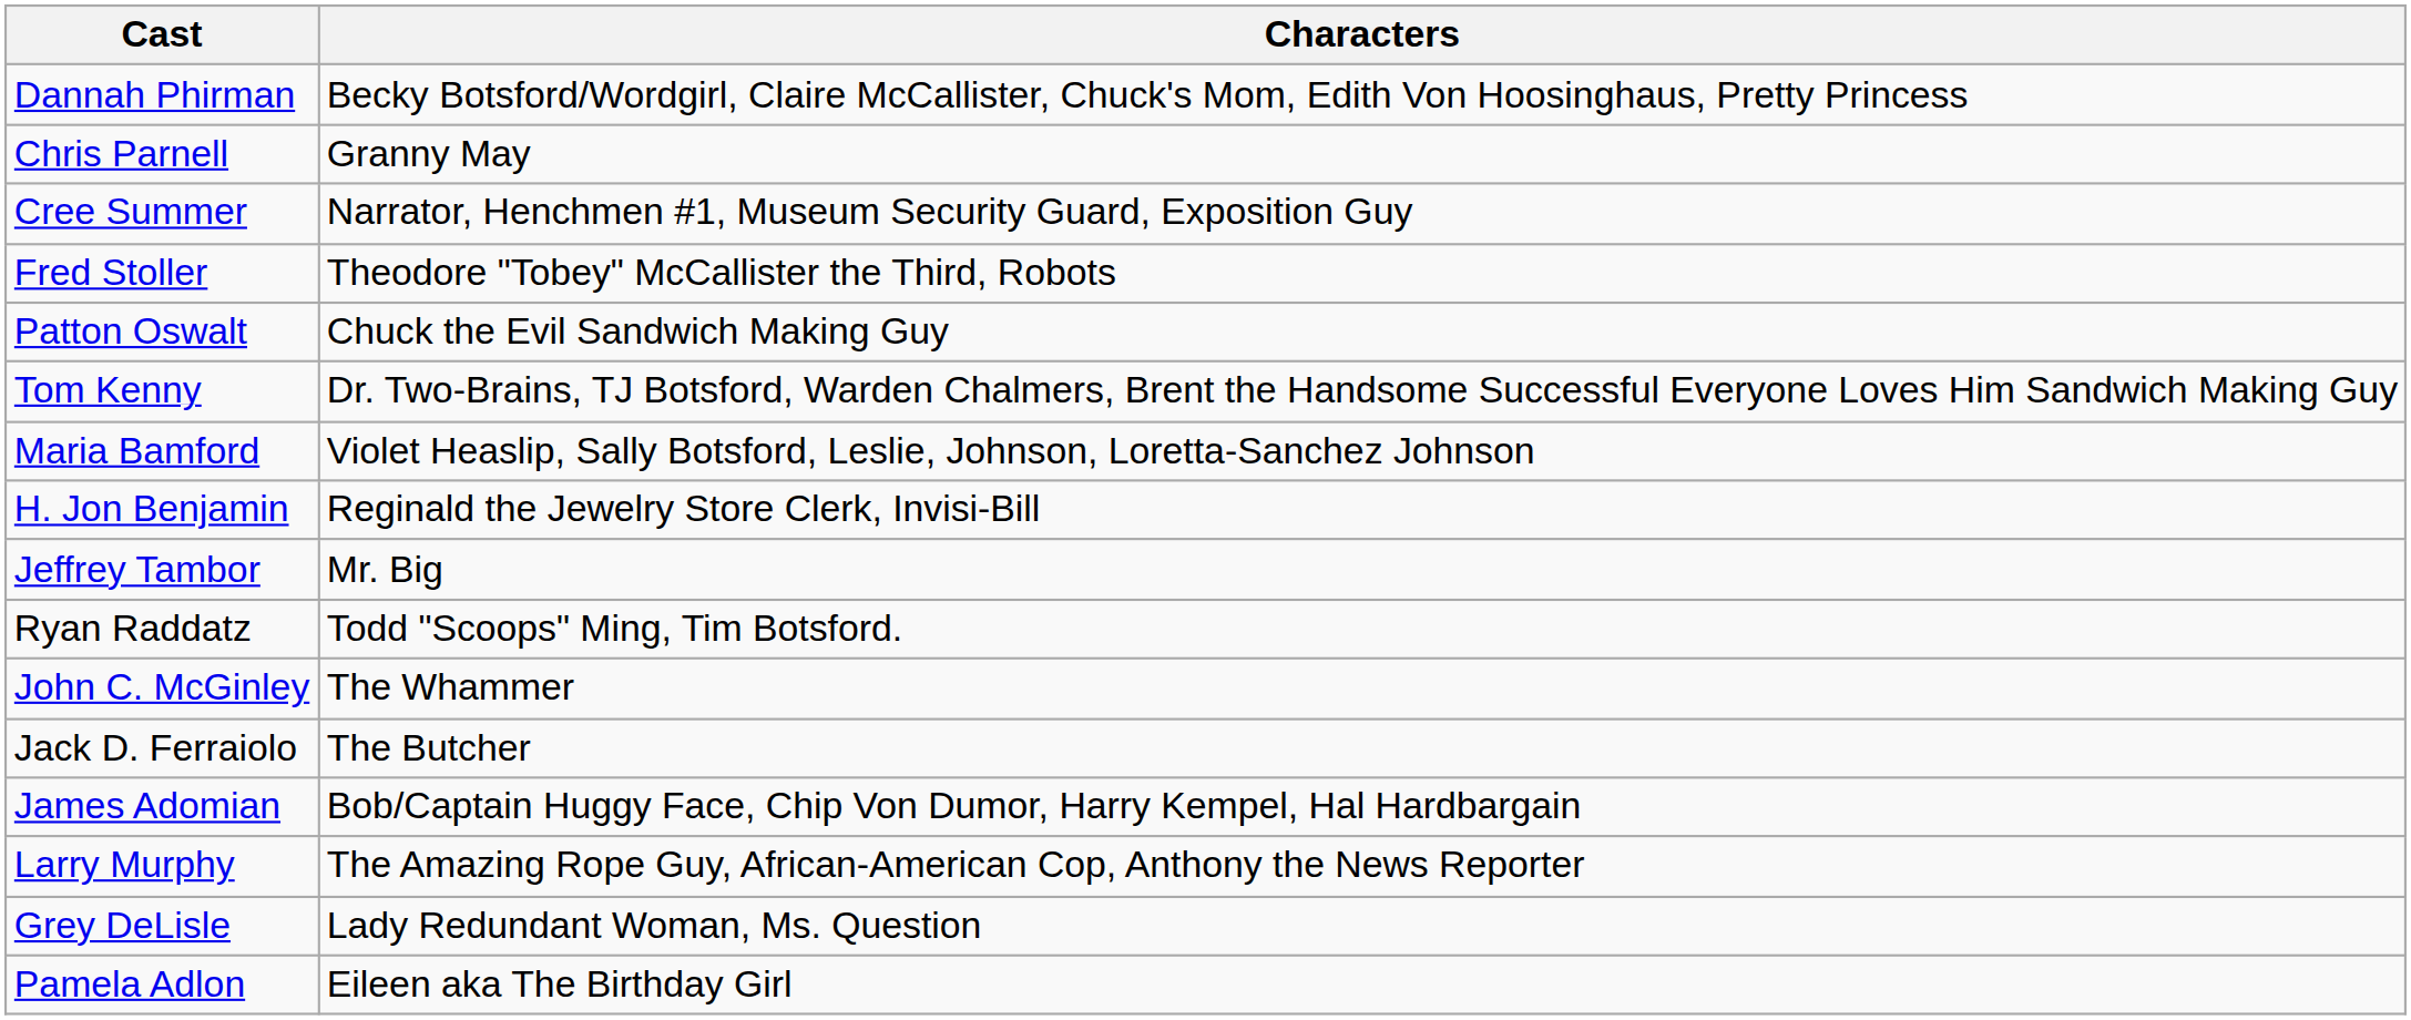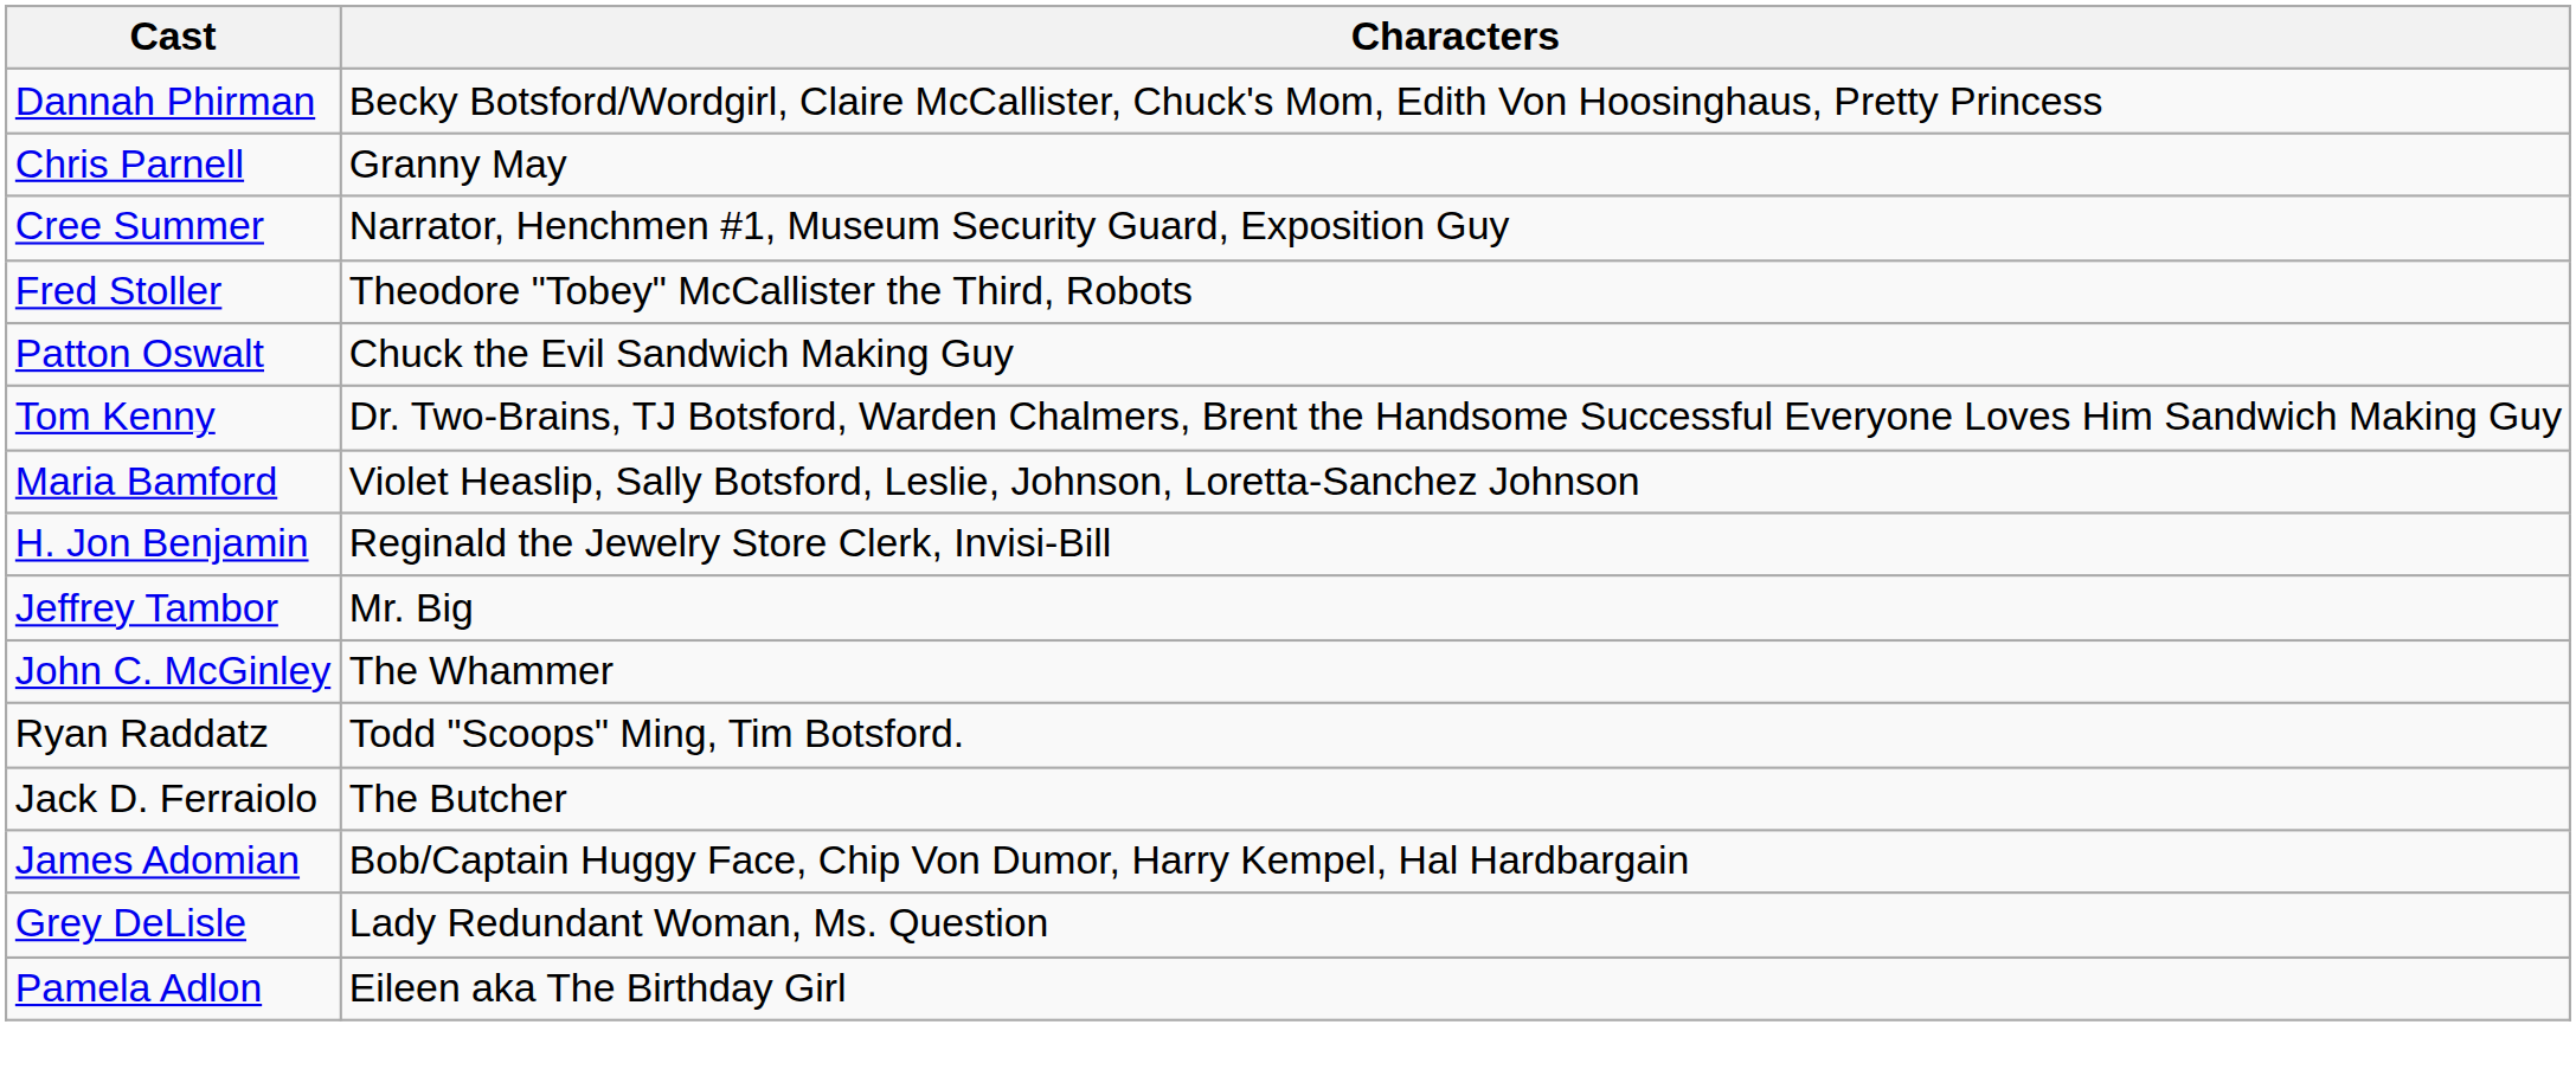rows swapped: John C. McGinley <-> Ryan Raddatz
- row: Larry Murphy | The Amazing Rope Guy, African-American Cop, Anthony the News Reporter
